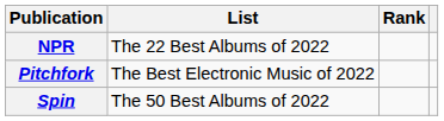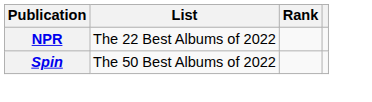- row: Pitchfork | The Best Electronic Music of 2022
